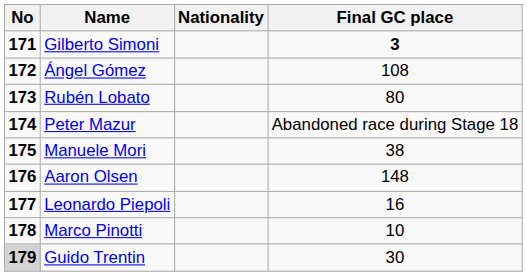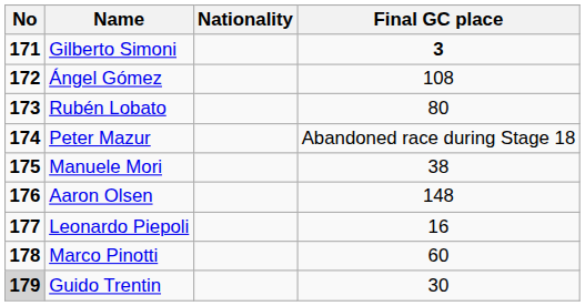Marco Pinotti | Final GC place: 10 -> 60
